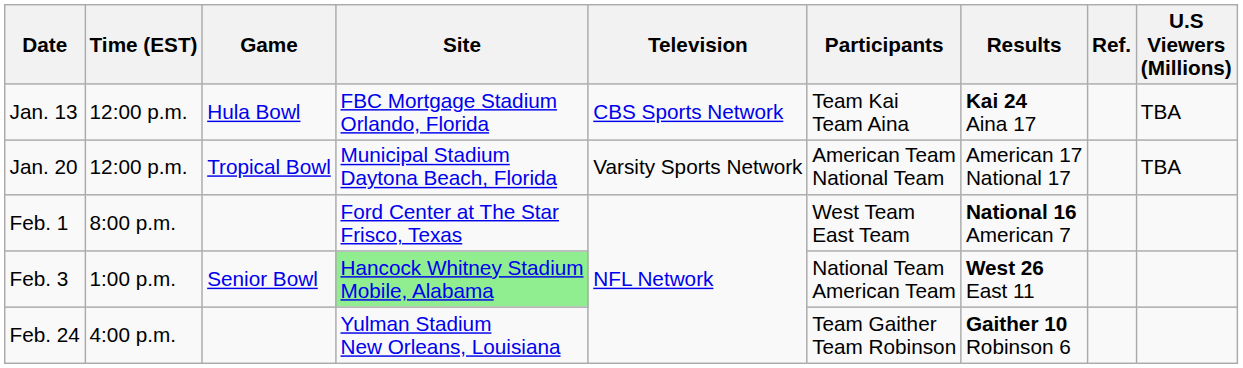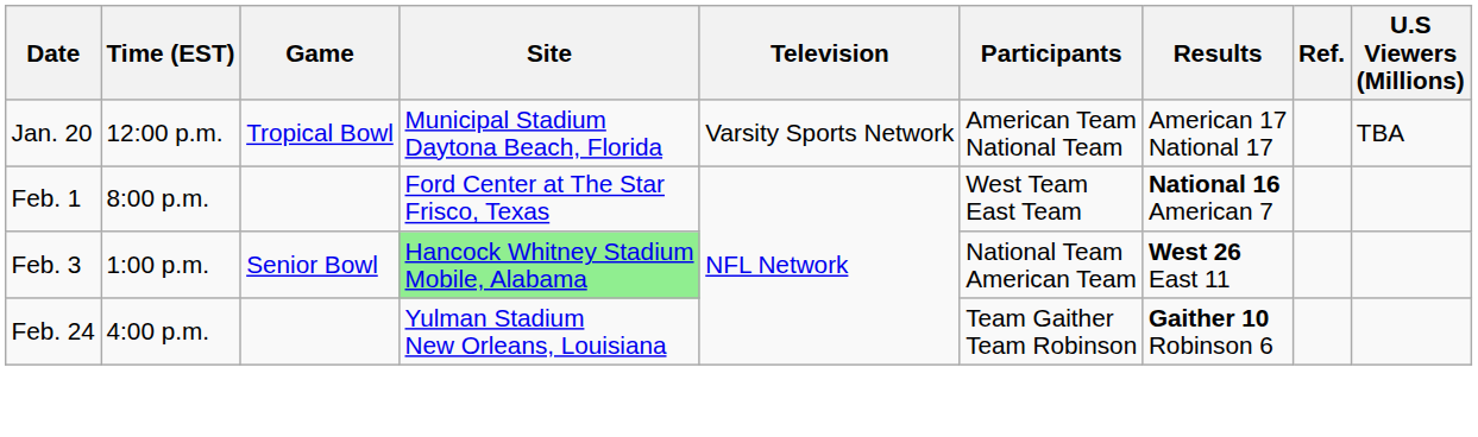- row: Jan. 13 | 12:00 p.m. | Hula Bowl | FBC Mortgage Stadium Orlando, Florida | CBS Sports Network | Team Kai Team Aina | Kai 24 Aina 17 | TBA
